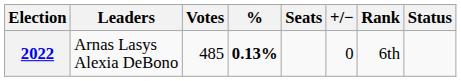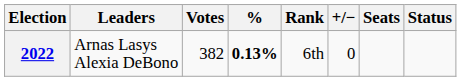columns swapped: Seats <-> Rank
2022 | Votes: 485 -> 382
